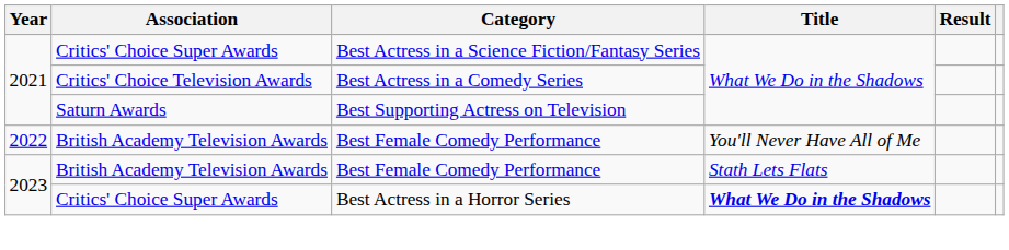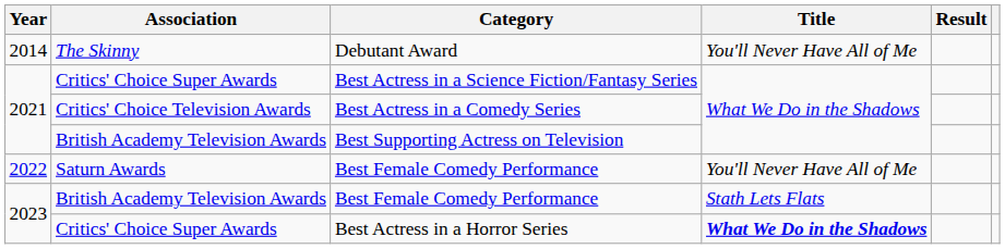+ row: 2014 | The Skinny | Debutant Award | You'll Never Have All of Me
Best Supporting Actress on Television | Association: Saturn Awards -> British Academy Television Awards
2022 / Best Female Comedy Performance | Association: British Academy Television Awards -> Saturn Awards
